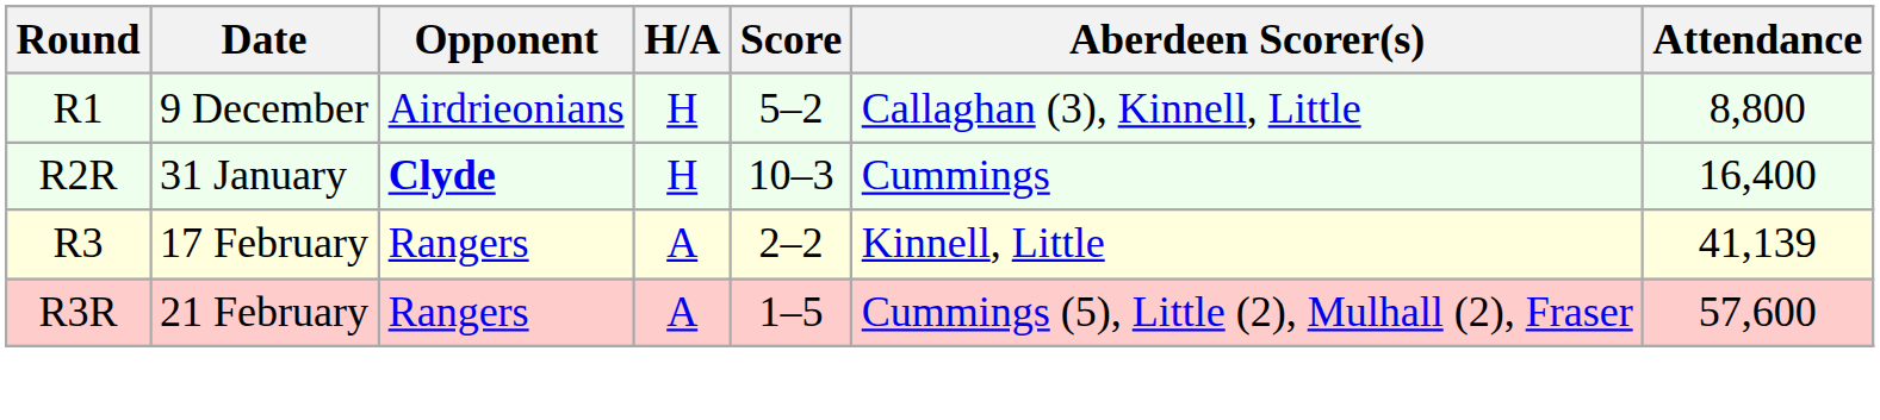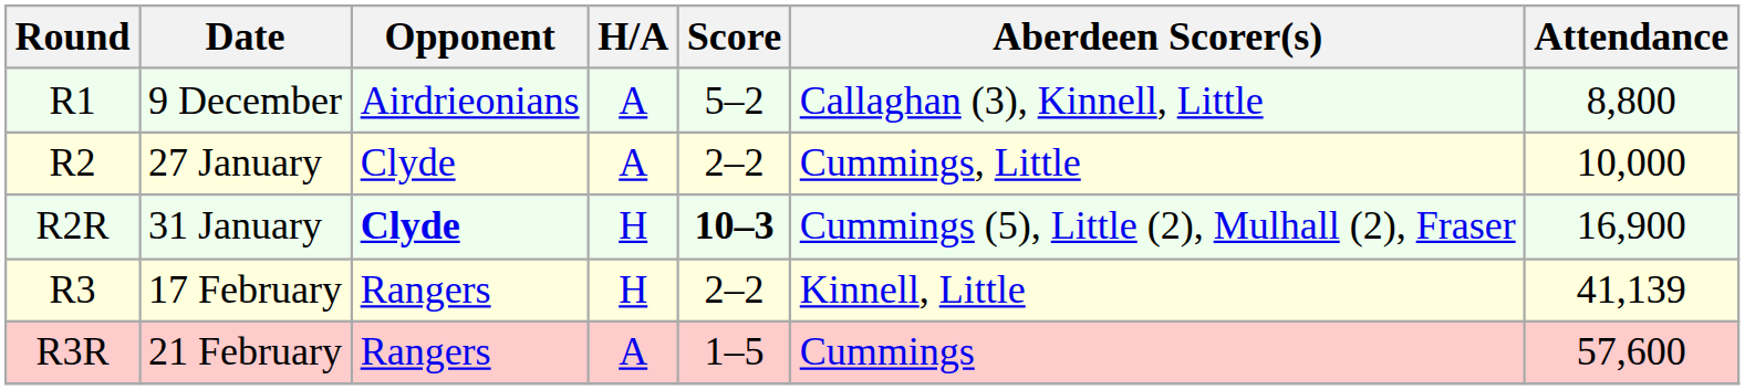9 December | H/A: H -> A
+ row: R2 | 27 January | Clyde | A | 2–2 | Cummings, Little | 10,000
31 January | Score: normal -> bold
31 January | Aberdeen Scorer(s): Cummings -> Cummings (5), Little (2), Mulhall (2), Fraser
31 January | Attendance: 16,400 -> 16,900
17 February | H/A: A -> H
21 February | Aberdeen Scorer(s): Cummings (5), Little (2), Mulhall (2), Fraser -> Cummings
